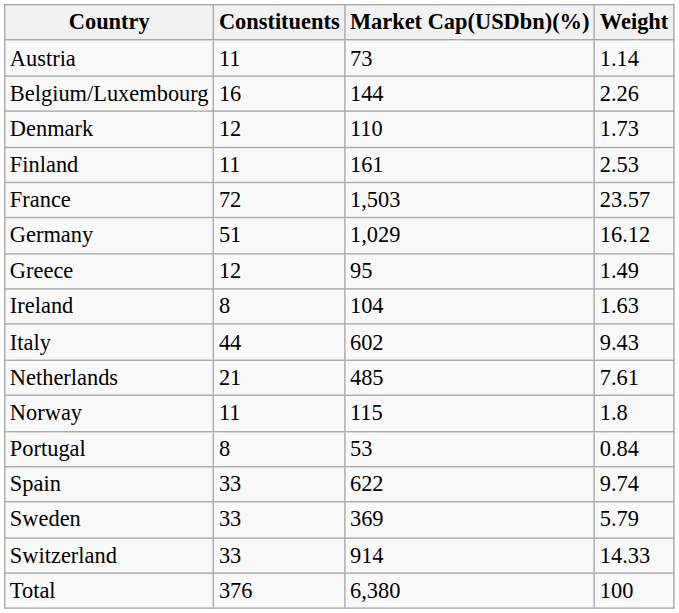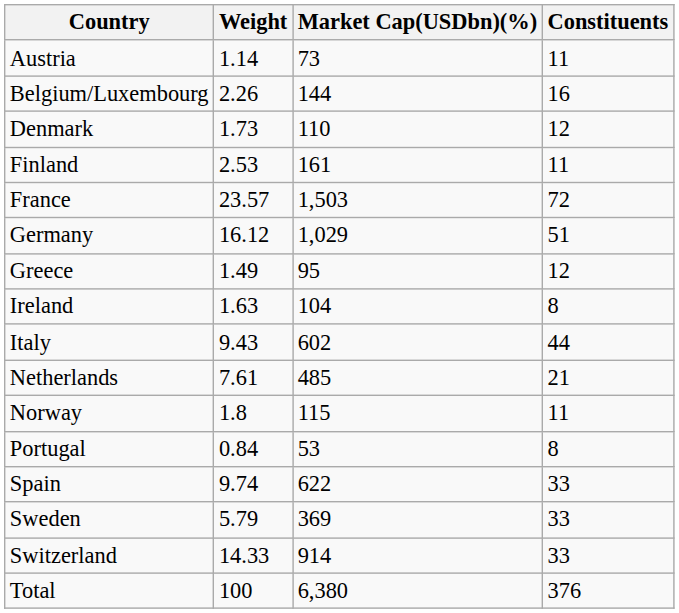columns swapped: Constituents <-> Weight
